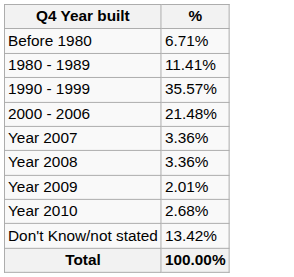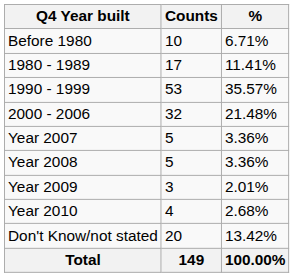+ column: Counts | 10 | 17 | 53 | 32 | 5 | 5 | 3 | 4 | 20 | 149
